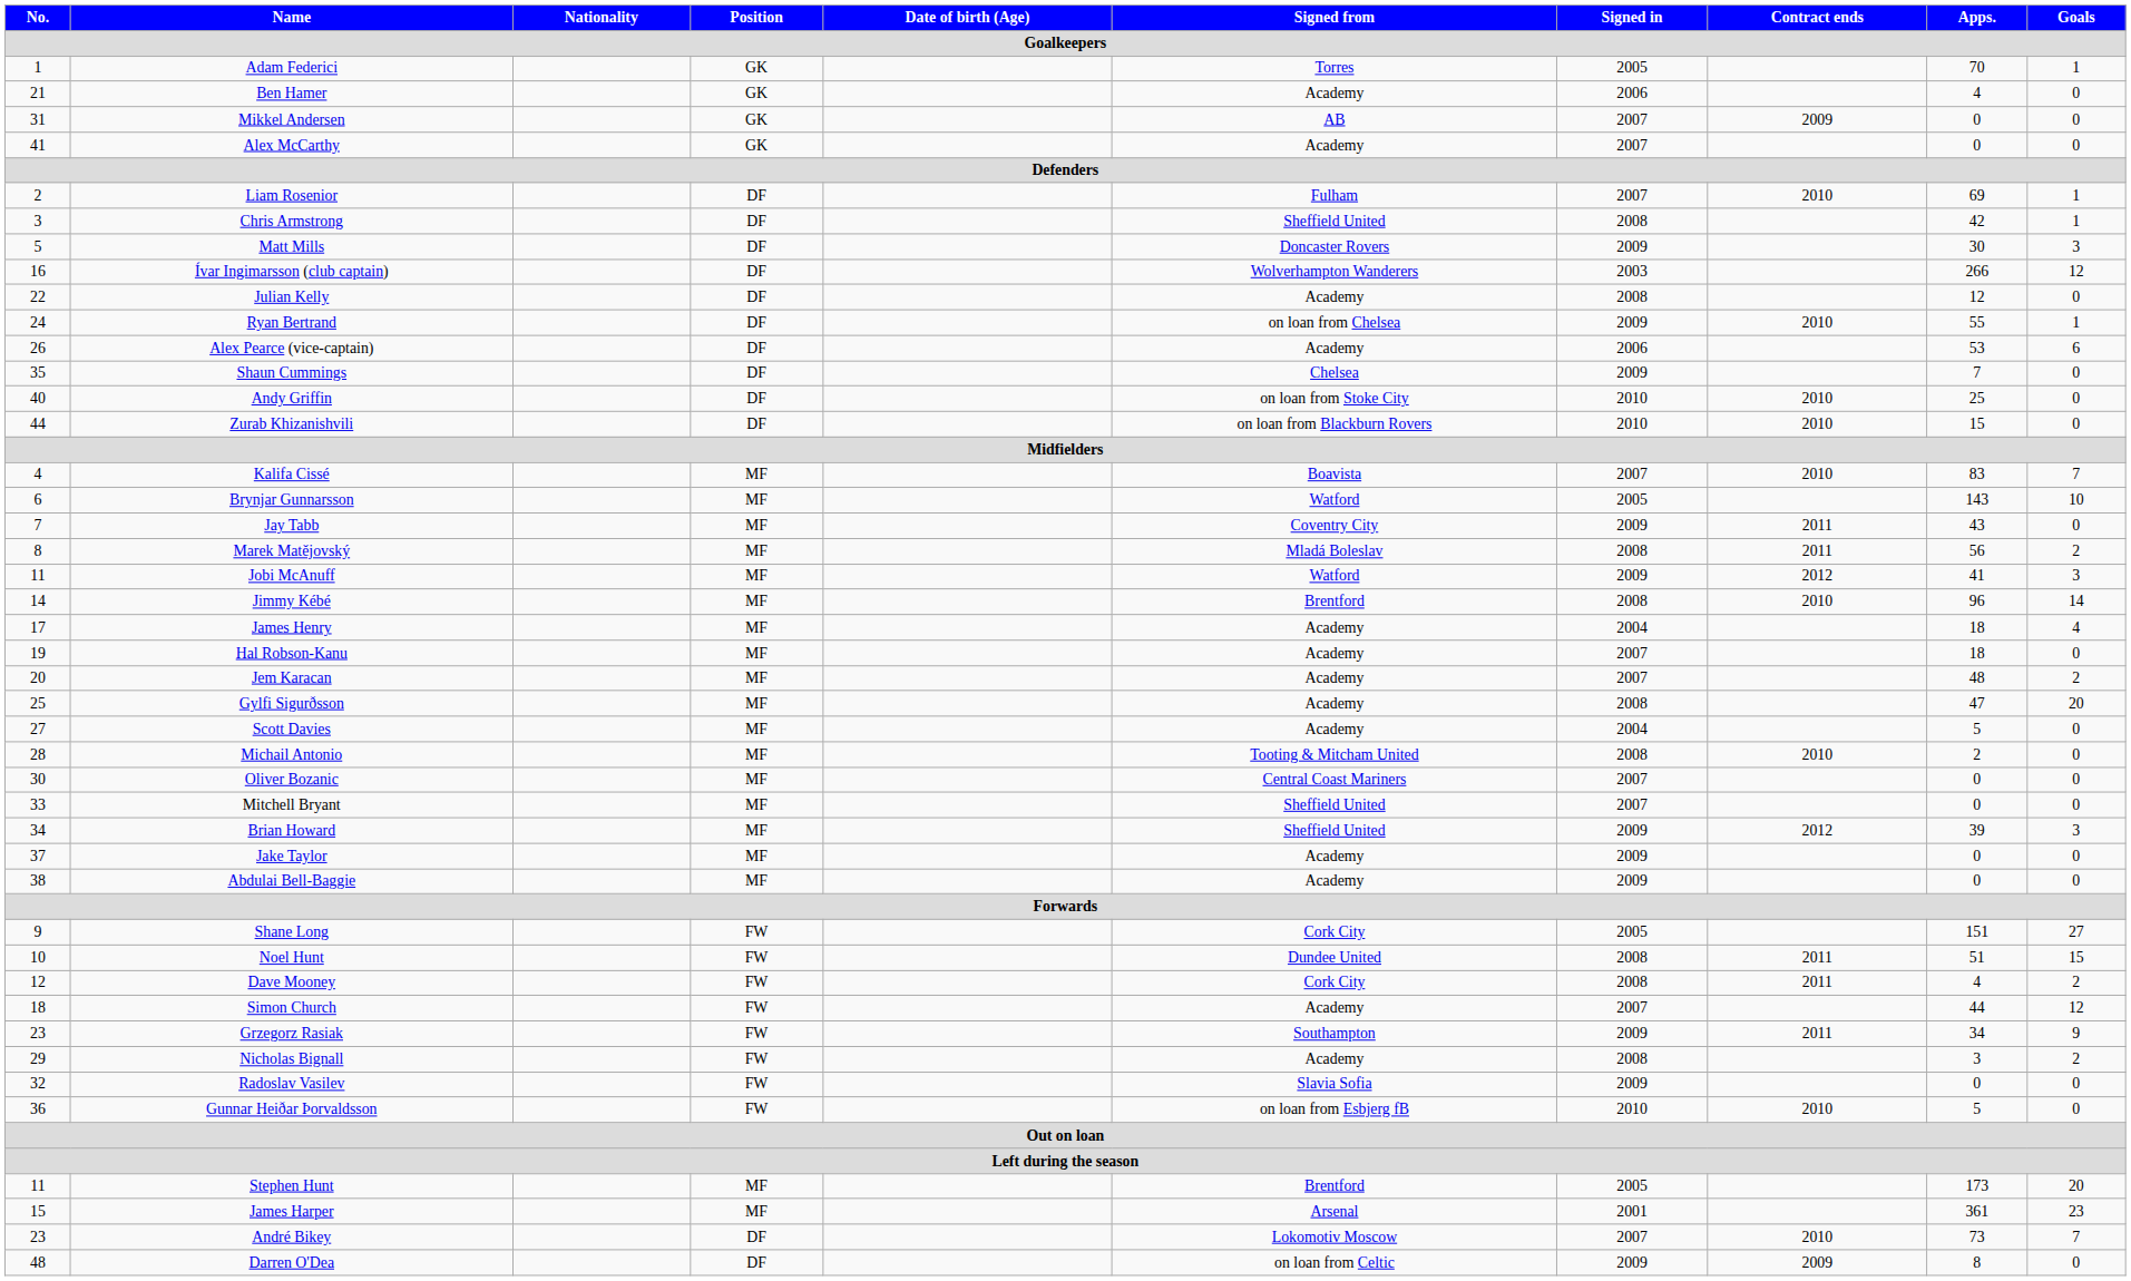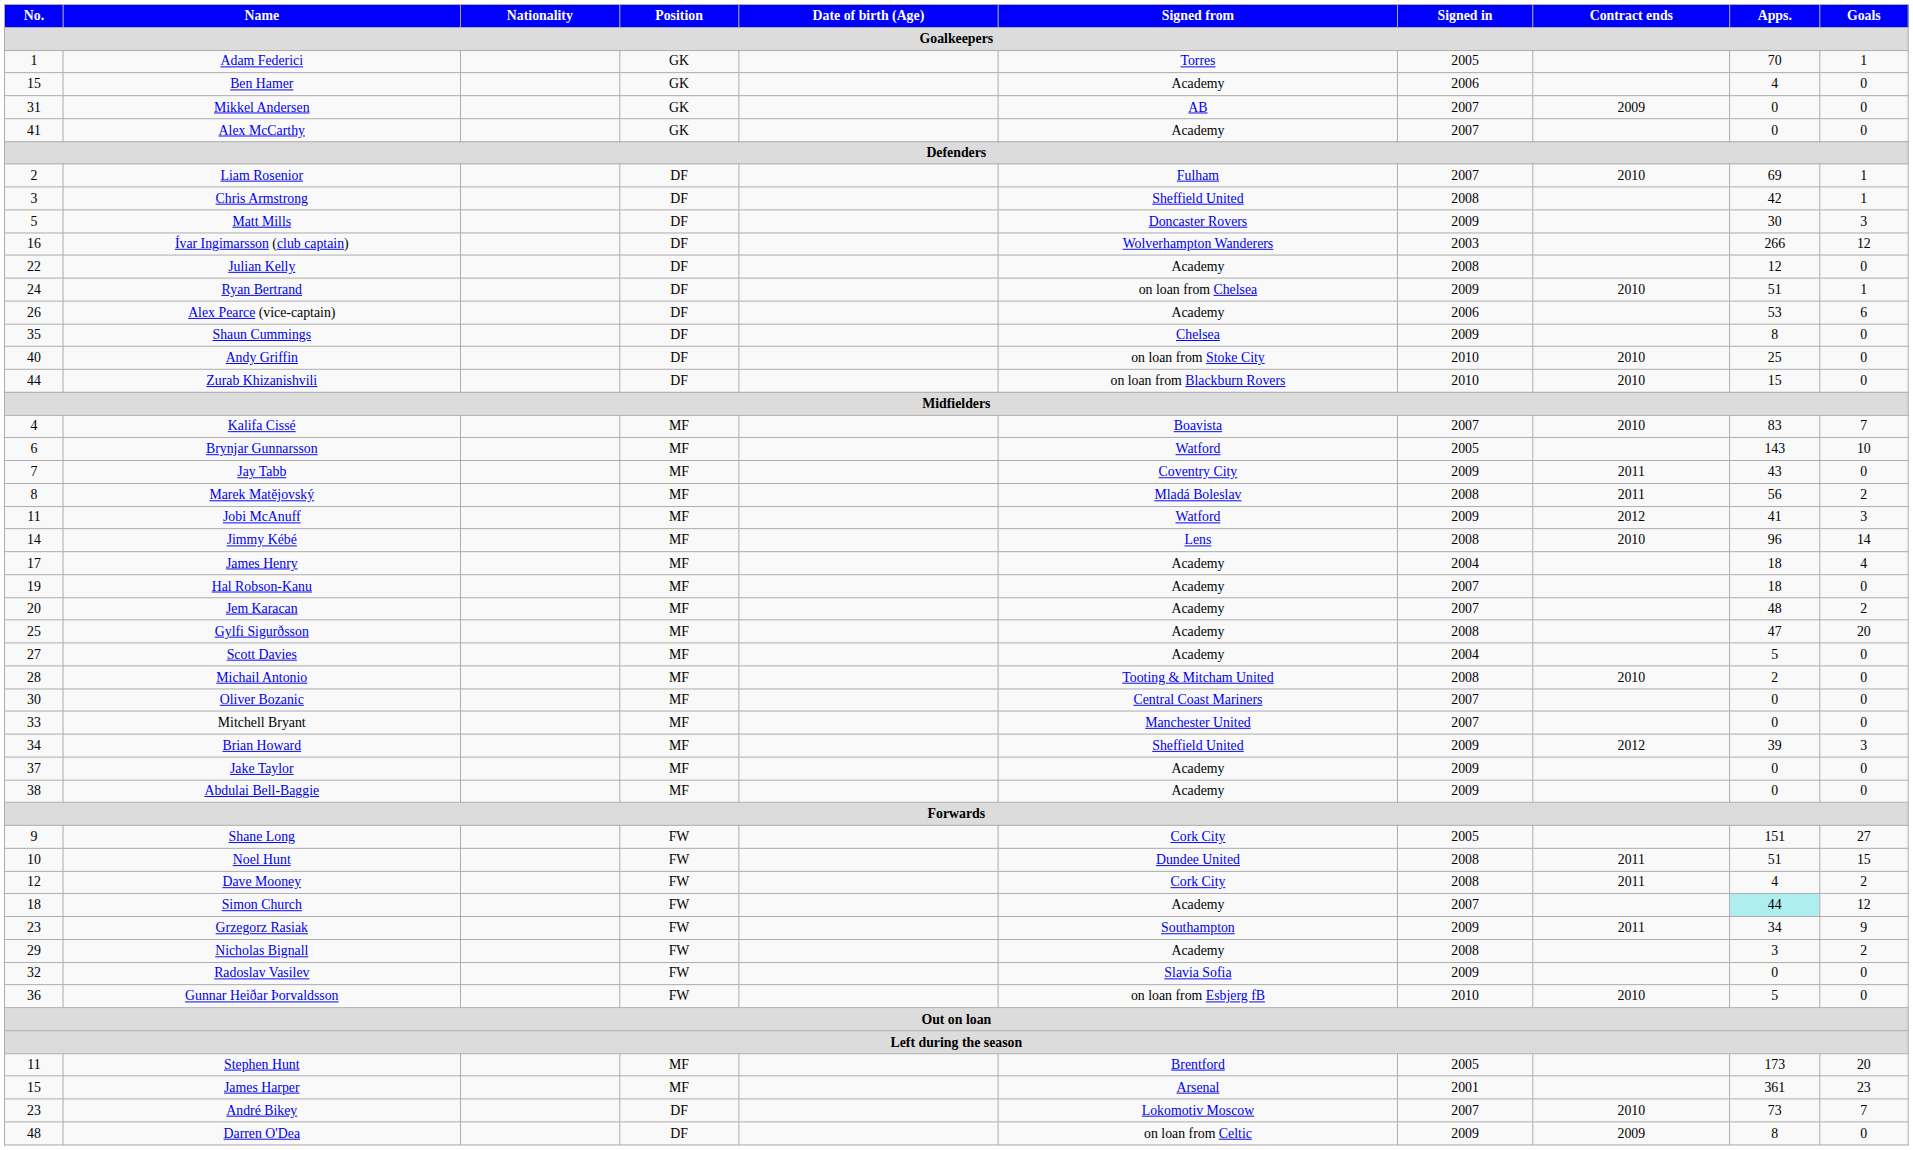Ben Hamer | No.: 21 -> 15
Ryan Bertrand | Apps.: 55 -> 51
Shaun Cummings | Apps.: 7 -> 8
Jimmy Kébé | Signed from: Brentford -> Lens
Mitchell Bryant | Signed from: Sheffield United -> Manchester United
Simon Church | Apps.: no background -> paleturquoise background
